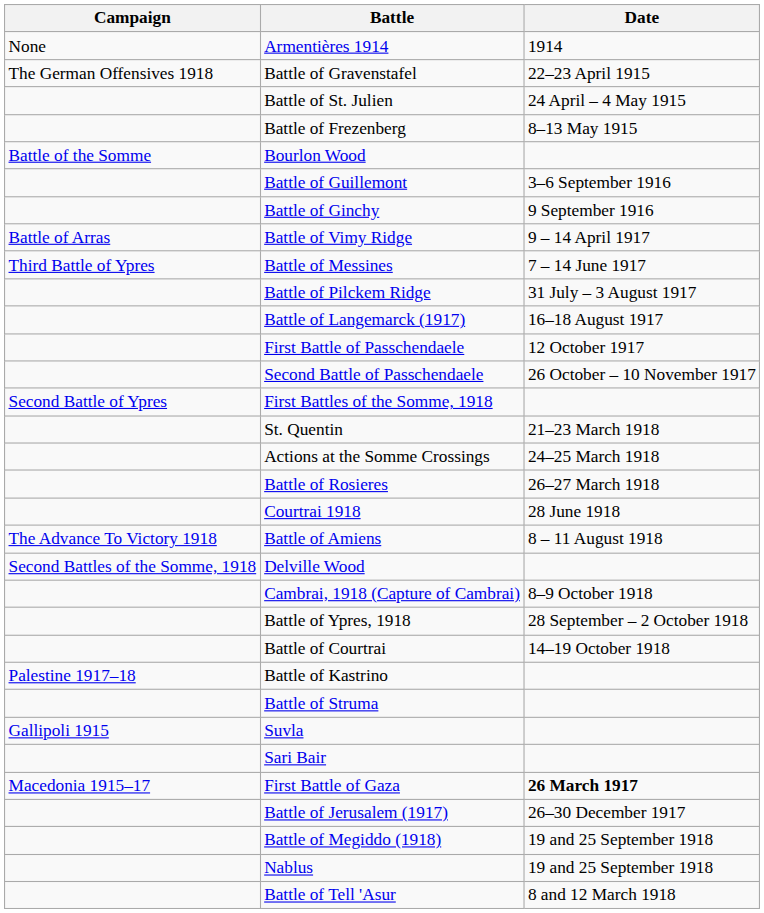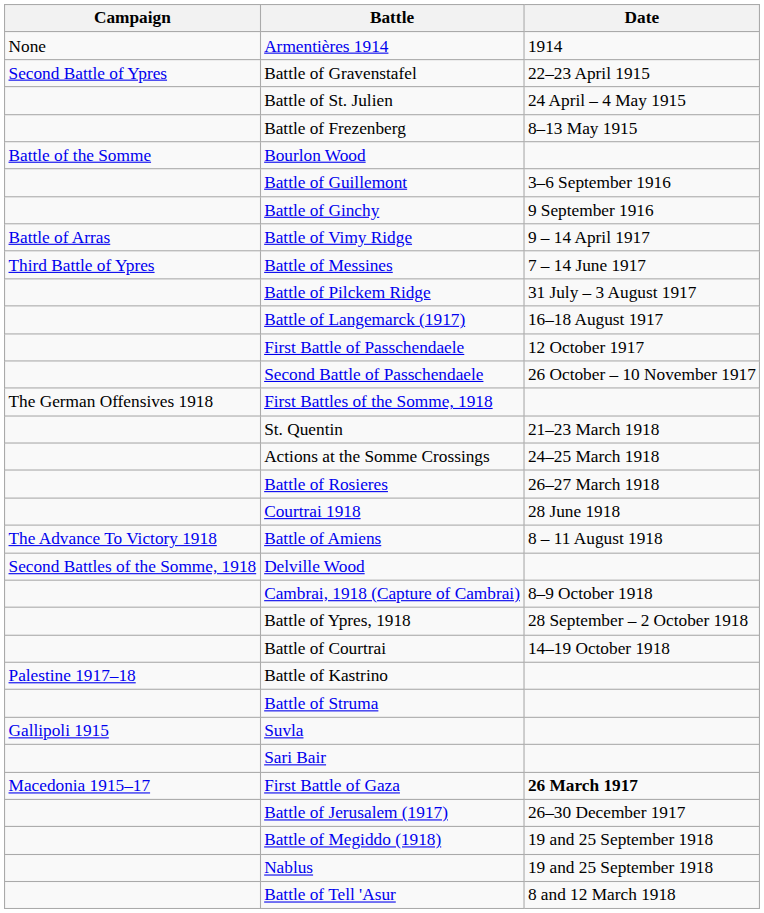Battle of Gravenstafel | Campaign: The German Offensives 1918 -> Second Battle of Ypres
First Battles of the Somme, 1918 | Campaign: Second Battle of Ypres -> The German Offensives 1918
